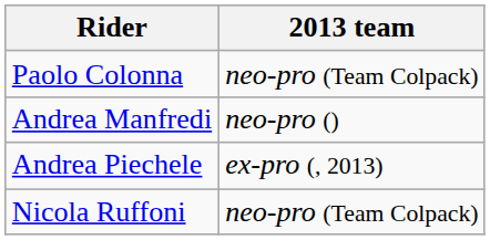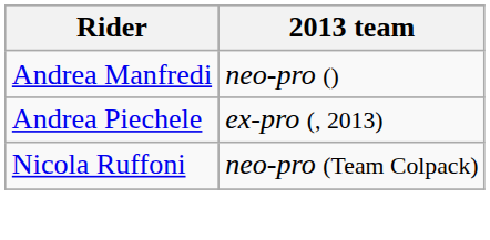- row: Paolo Colonna | neo-pro (Team Colpack)
